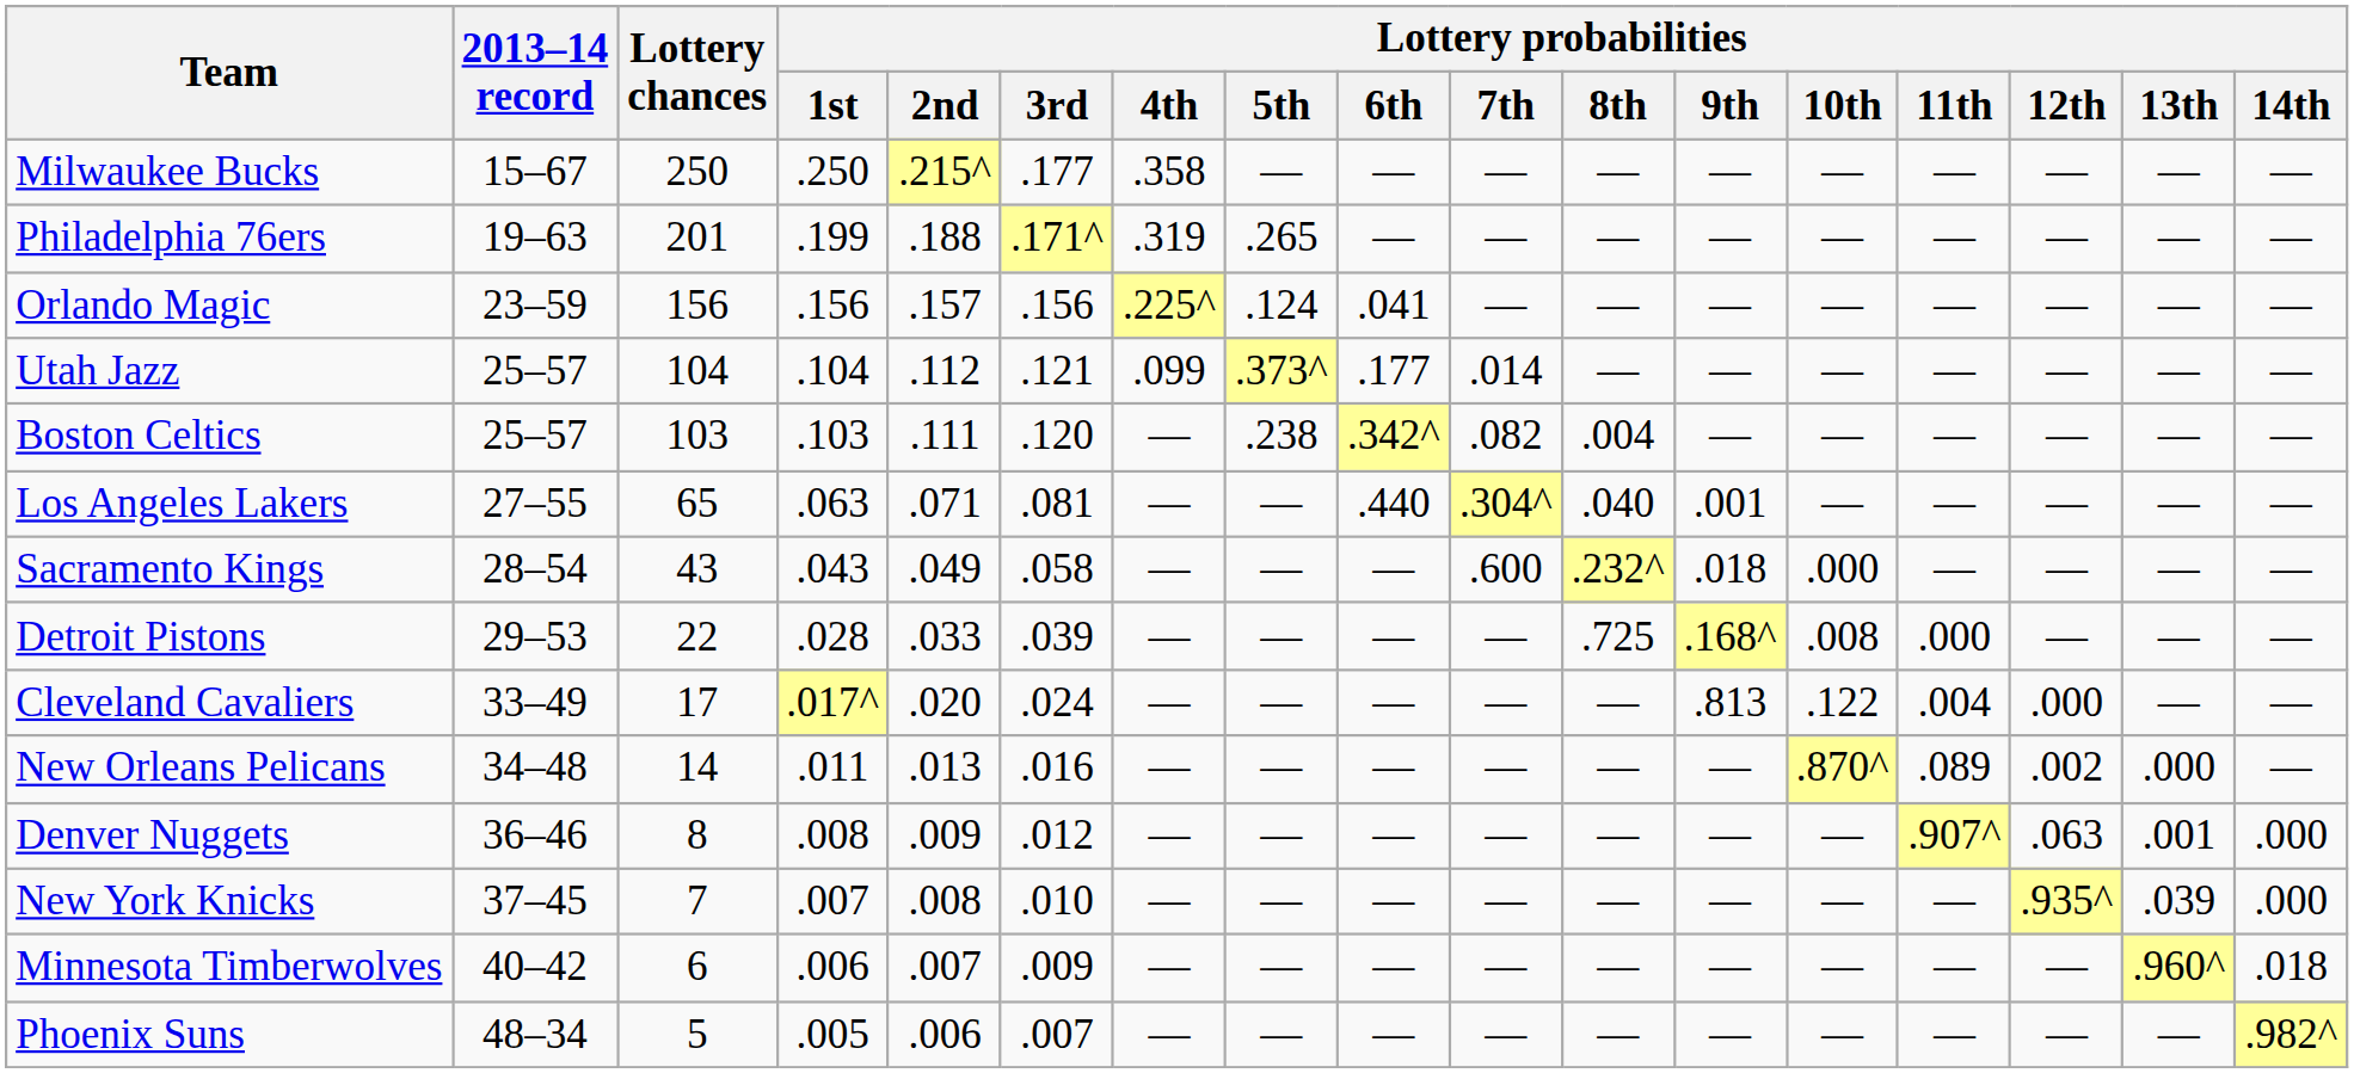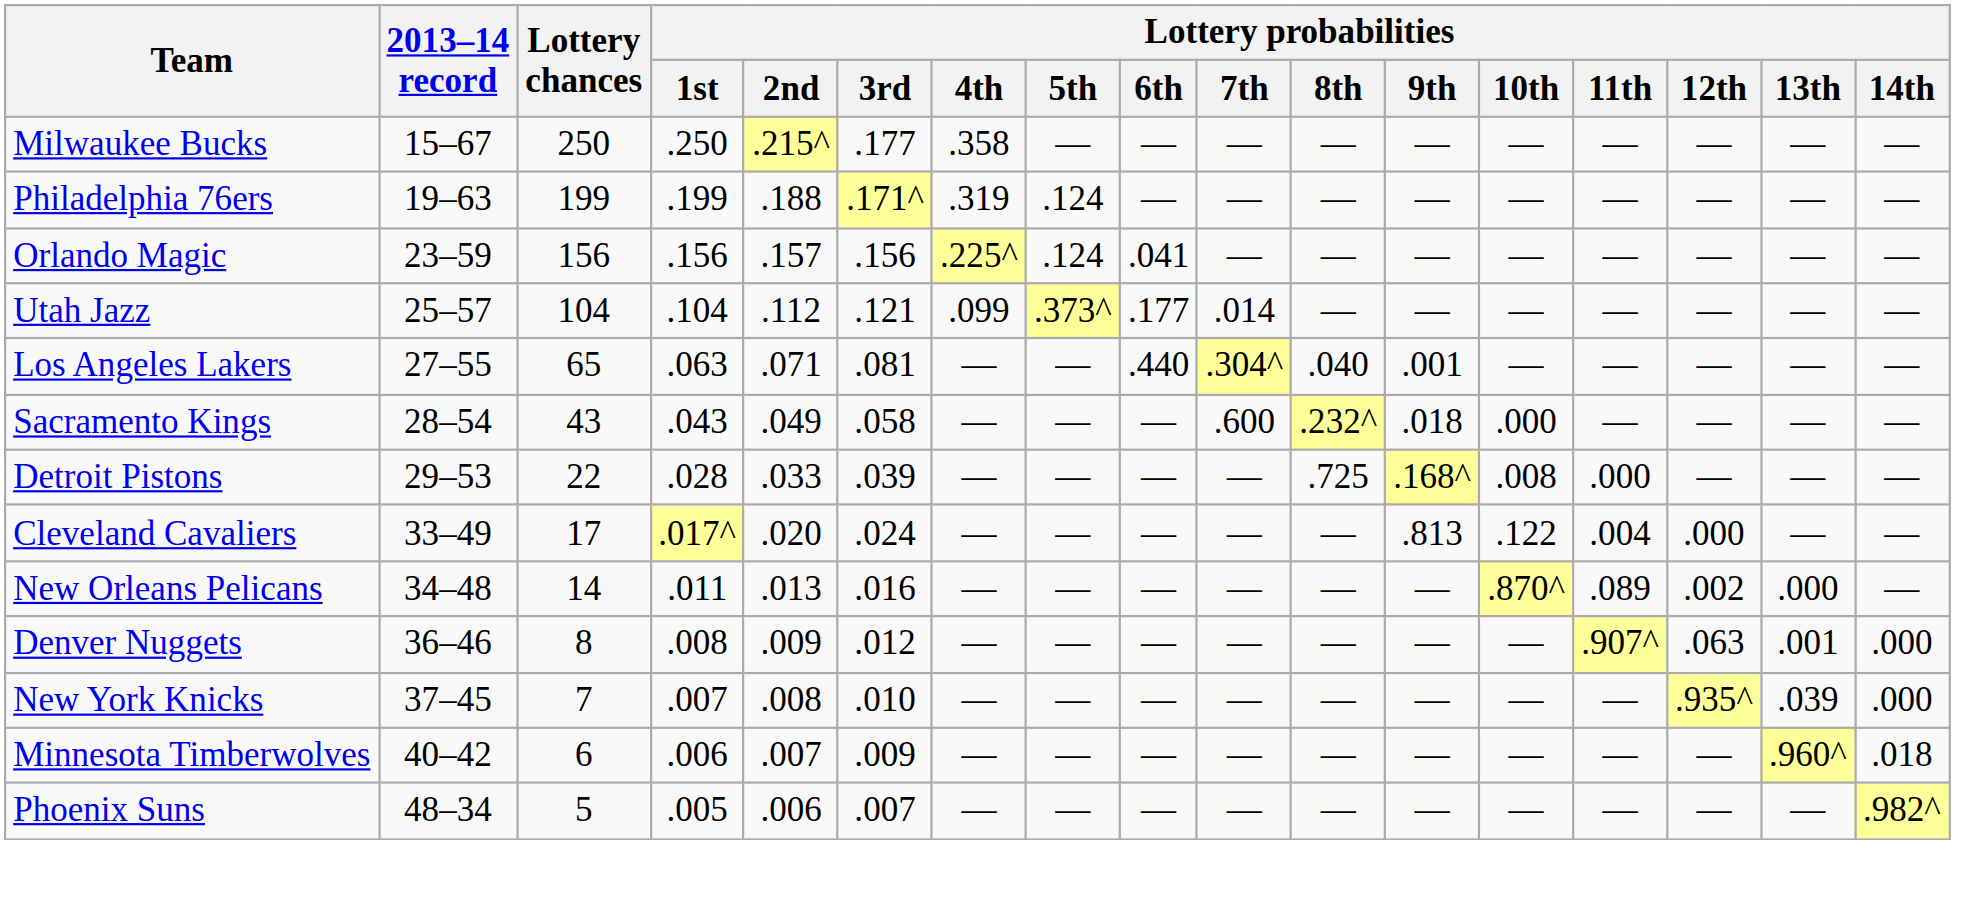Philadelphia 76ers | Lottery chances: 201 -> 199
Philadelphia 76ers | Lottery probabilities / 5th: .265 -> .124
- row: Boston Celtics | 25–57 | 103 | .103 | .111 | .120 | — | .238 | .342^ | .082 | .004 | — | — | — | — | — | —
